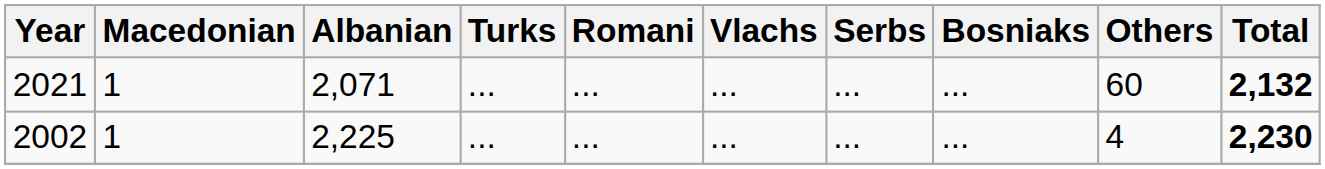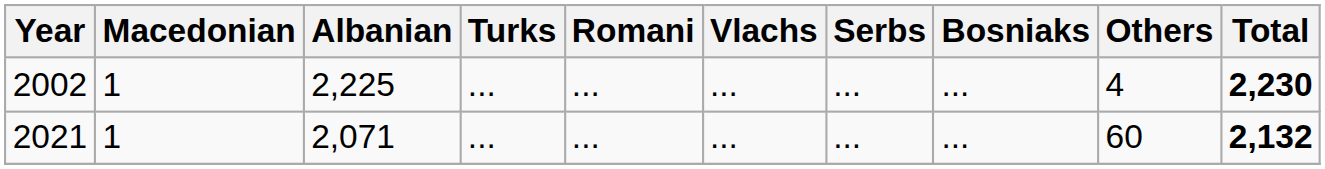rows swapped: 2002 <-> 2021
